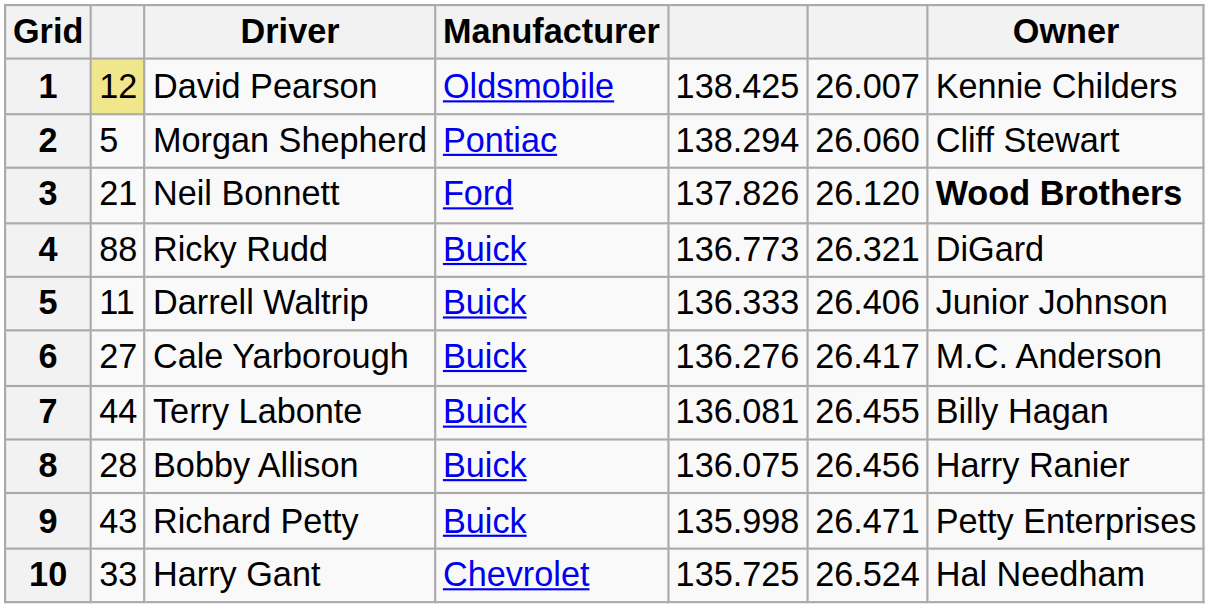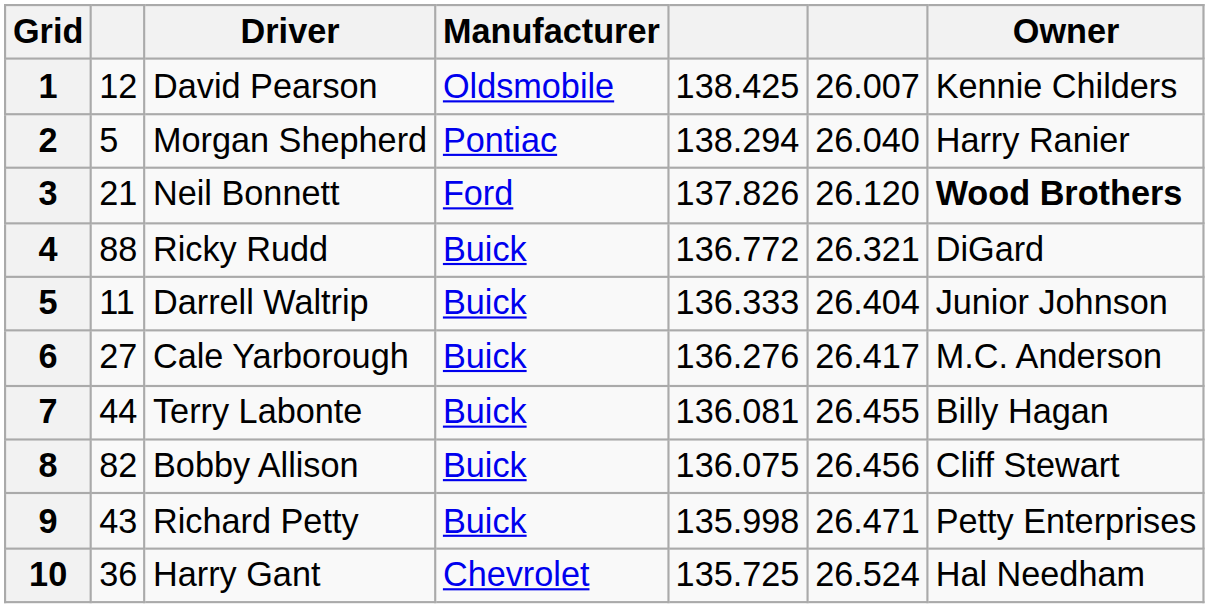David Pearson | column 2: khaki background -> no background
Morgan Shepherd | column 6: 26.060 -> 26.040
Morgan Shepherd | Owner: Cliff Stewart -> Harry Ranier
Ricky Rudd | column 5: 136.773 -> 136.772
Darrell Waltrip | column 6: 26.406 -> 26.404
Bobby Allison | column 2: 28 -> 82
Bobby Allison | Owner: Harry Ranier -> Cliff Stewart
Harry Gant | column 2: 33 -> 36
